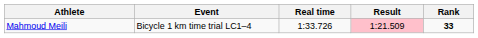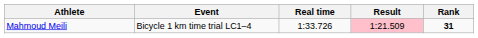Mahmoud Meili | Rank: 33 -> 31
